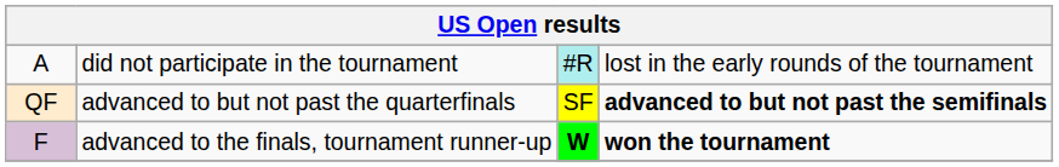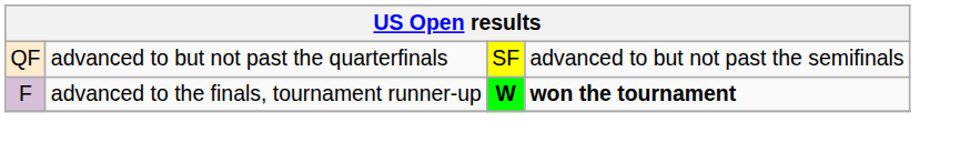- row: A | did not participate in the tournament | #R | lost in the early rounds of the tournament
advanced to but not past the quarterfinals | column 4: bold -> normal
